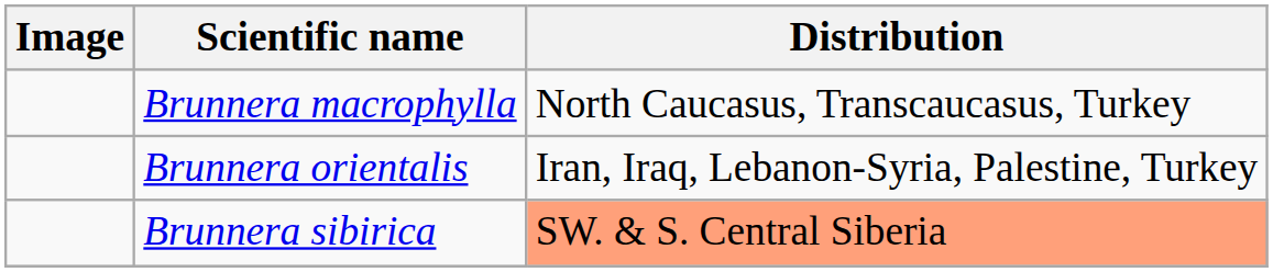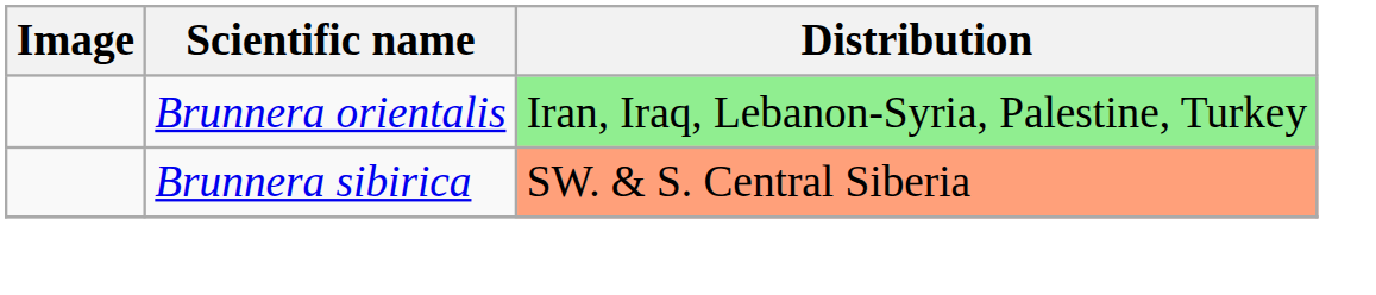- row: Brunnera macrophylla | North Caucasus, Transcaucasus, Turkey
Brunnera orientalis | Distribution: no background -> lightgreen background
